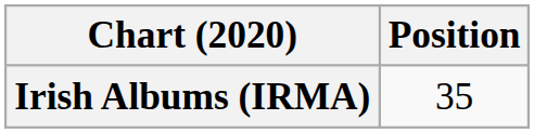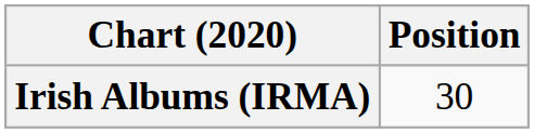Irish Albums (IRMA) | Position: 35 -> 30
